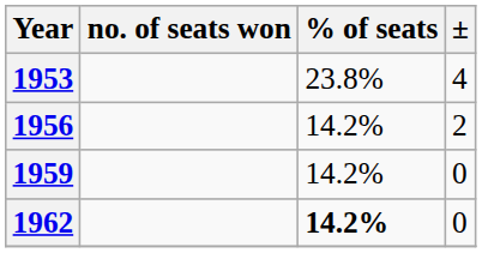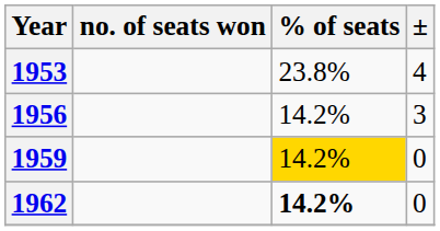1956 | ±: 2 -> 3
1959 | % of seats: no background -> gold background
